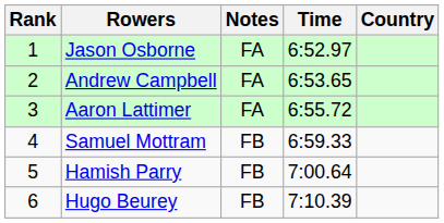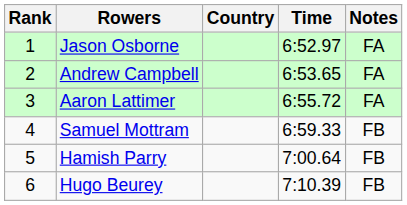columns swapped: Country <-> Notes
